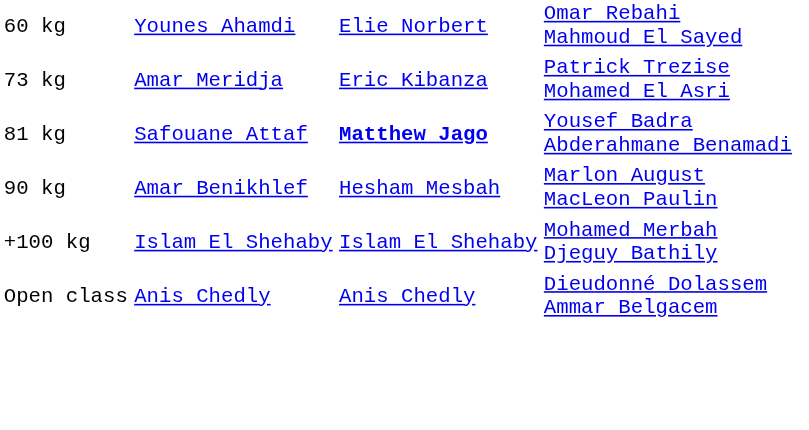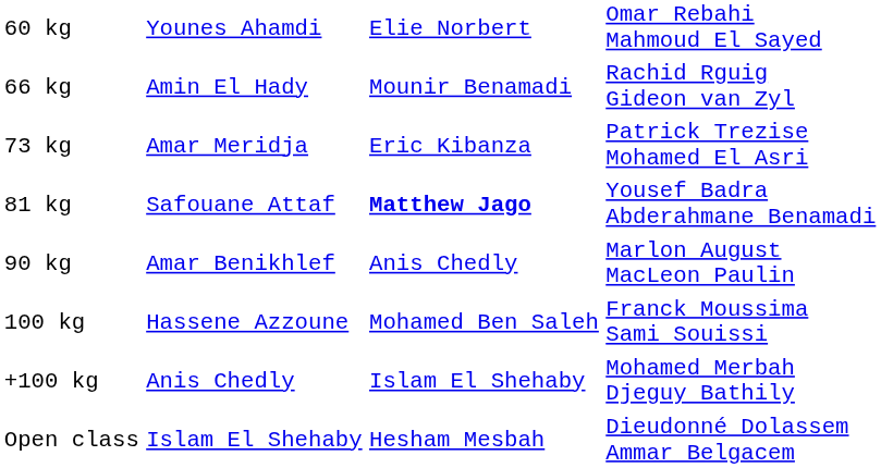+ row: 66 kg | Amin El Hady | Mounir Benamadi | Rachid Rguig Gideon van Zyl
90 kg | column 3: Hesham Mesbah -> Anis Chedly
+ row: 100 kg | Hassene Azzoune | Mohamed Ben Saleh | Franck Moussima Sami Souissi
+100 kg | column 2: Islam El Shehaby -> Anis Chedly
Open class | column 2: Anis Chedly -> Islam El Shehaby
Open class | column 3: Anis Chedly -> Hesham Mesbah
